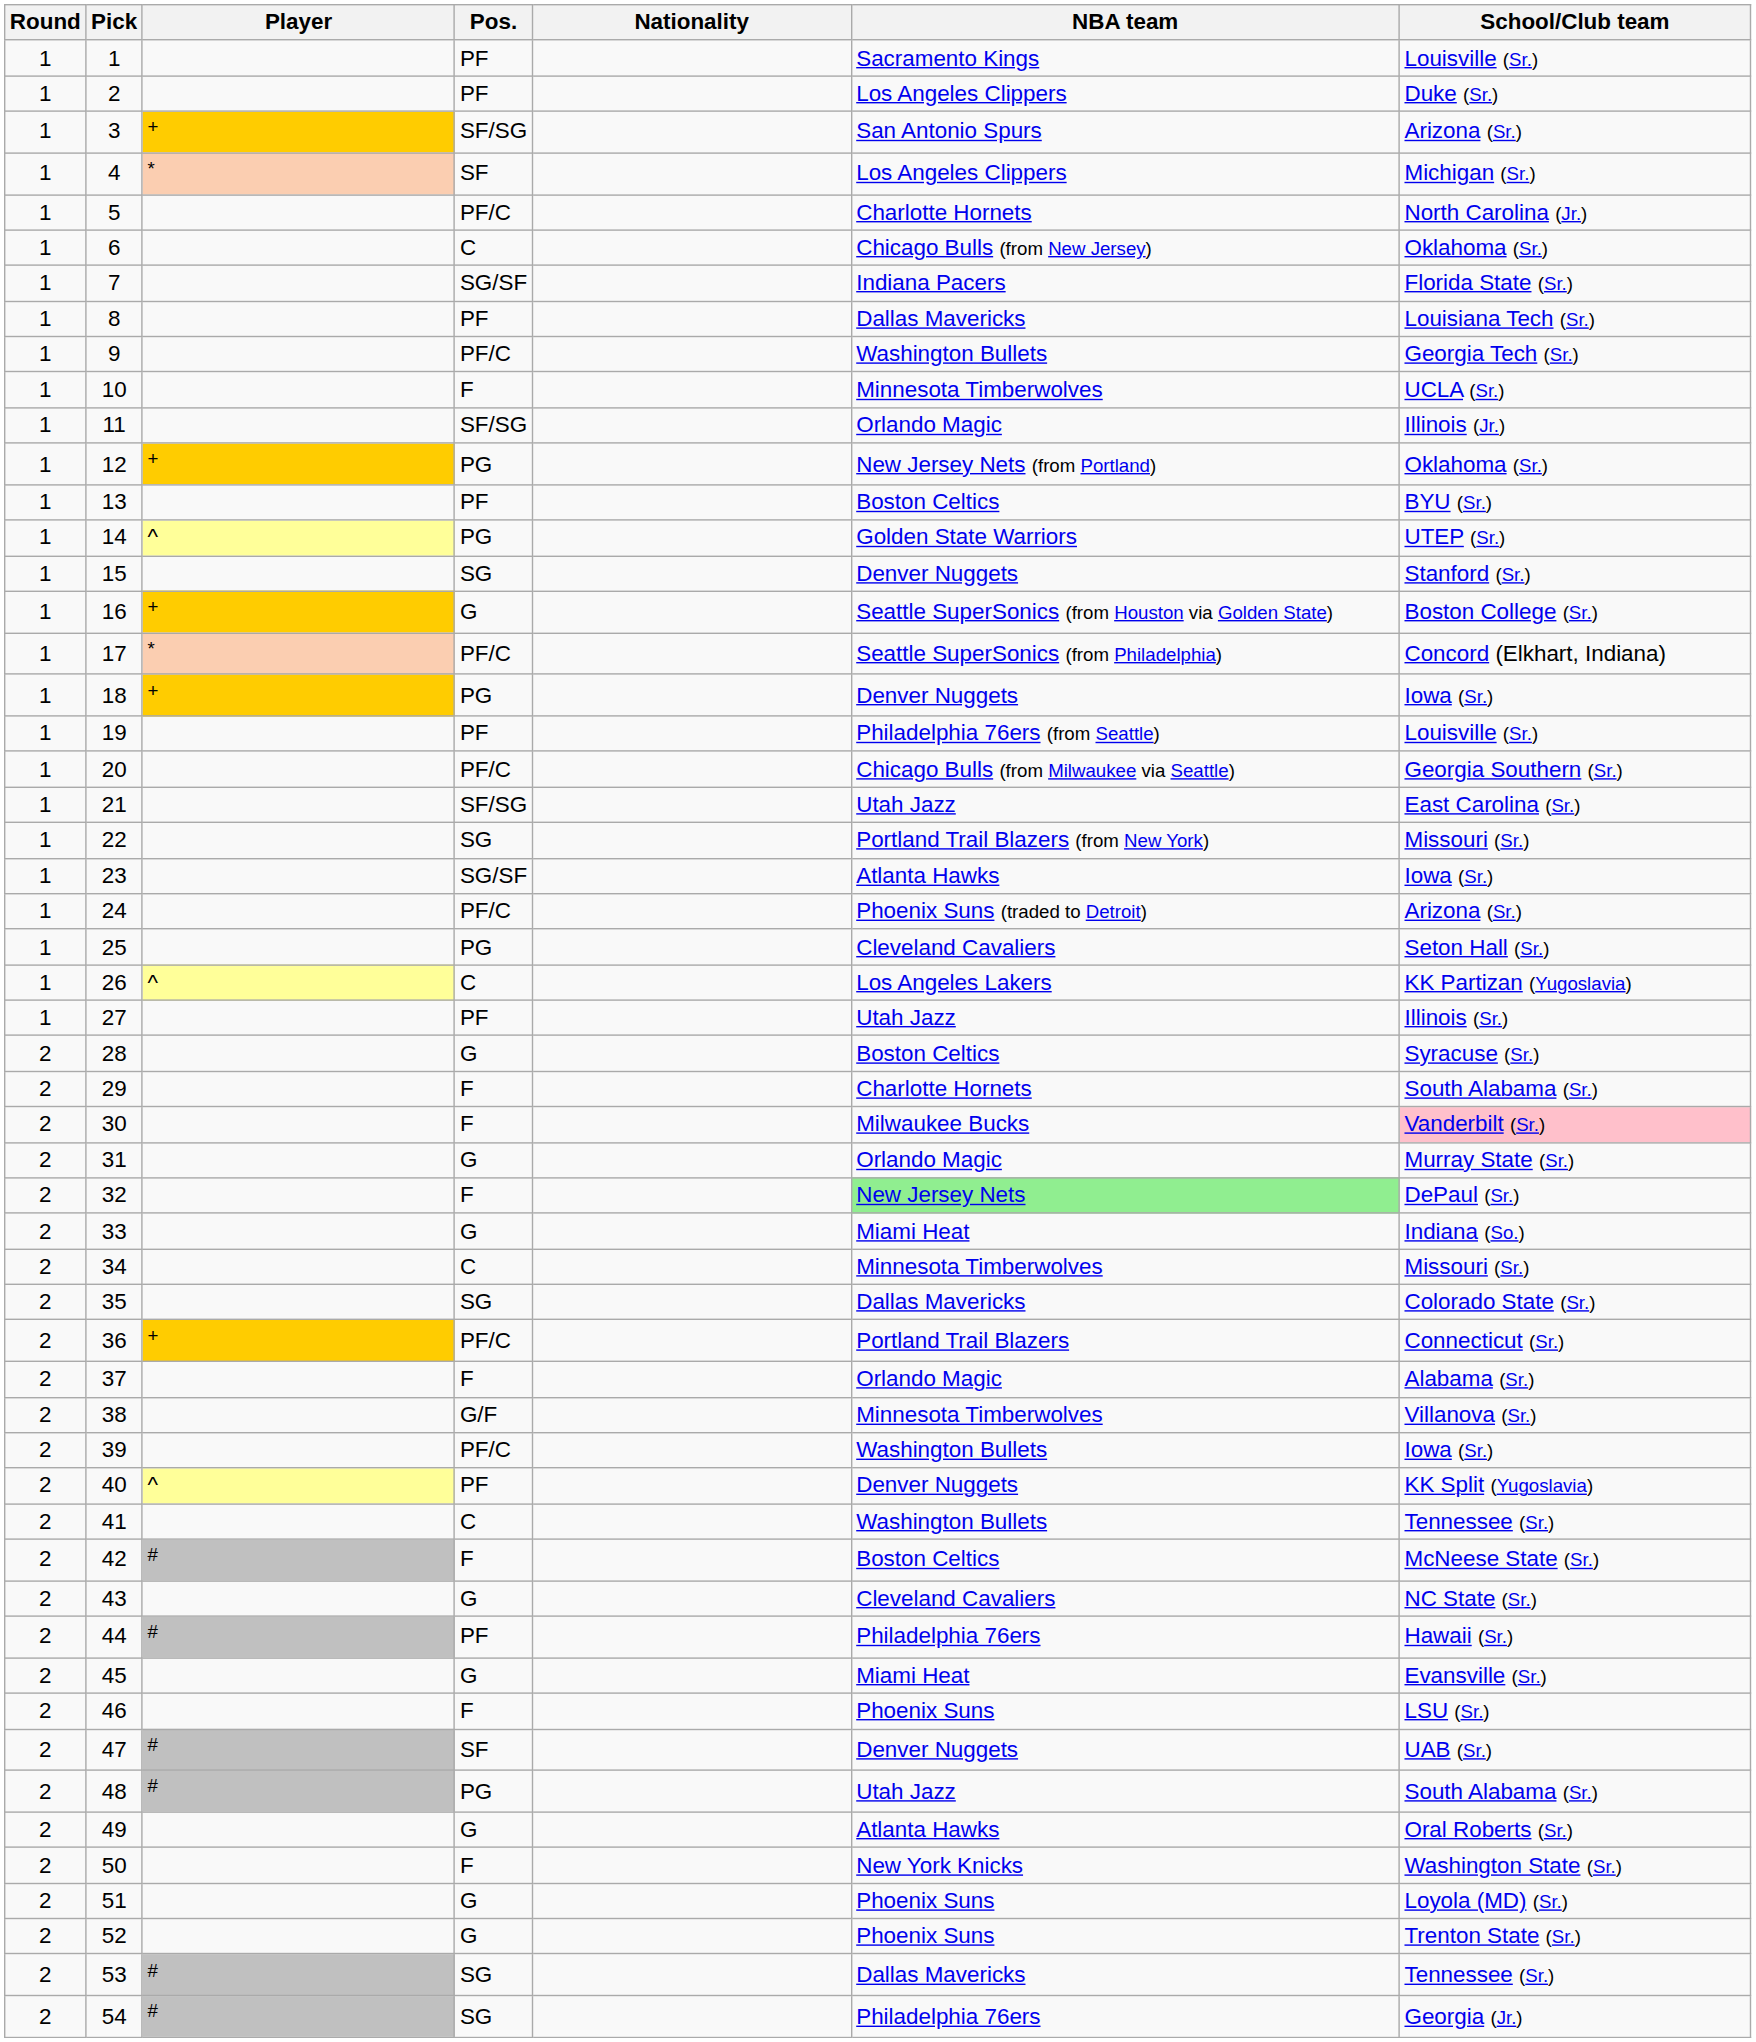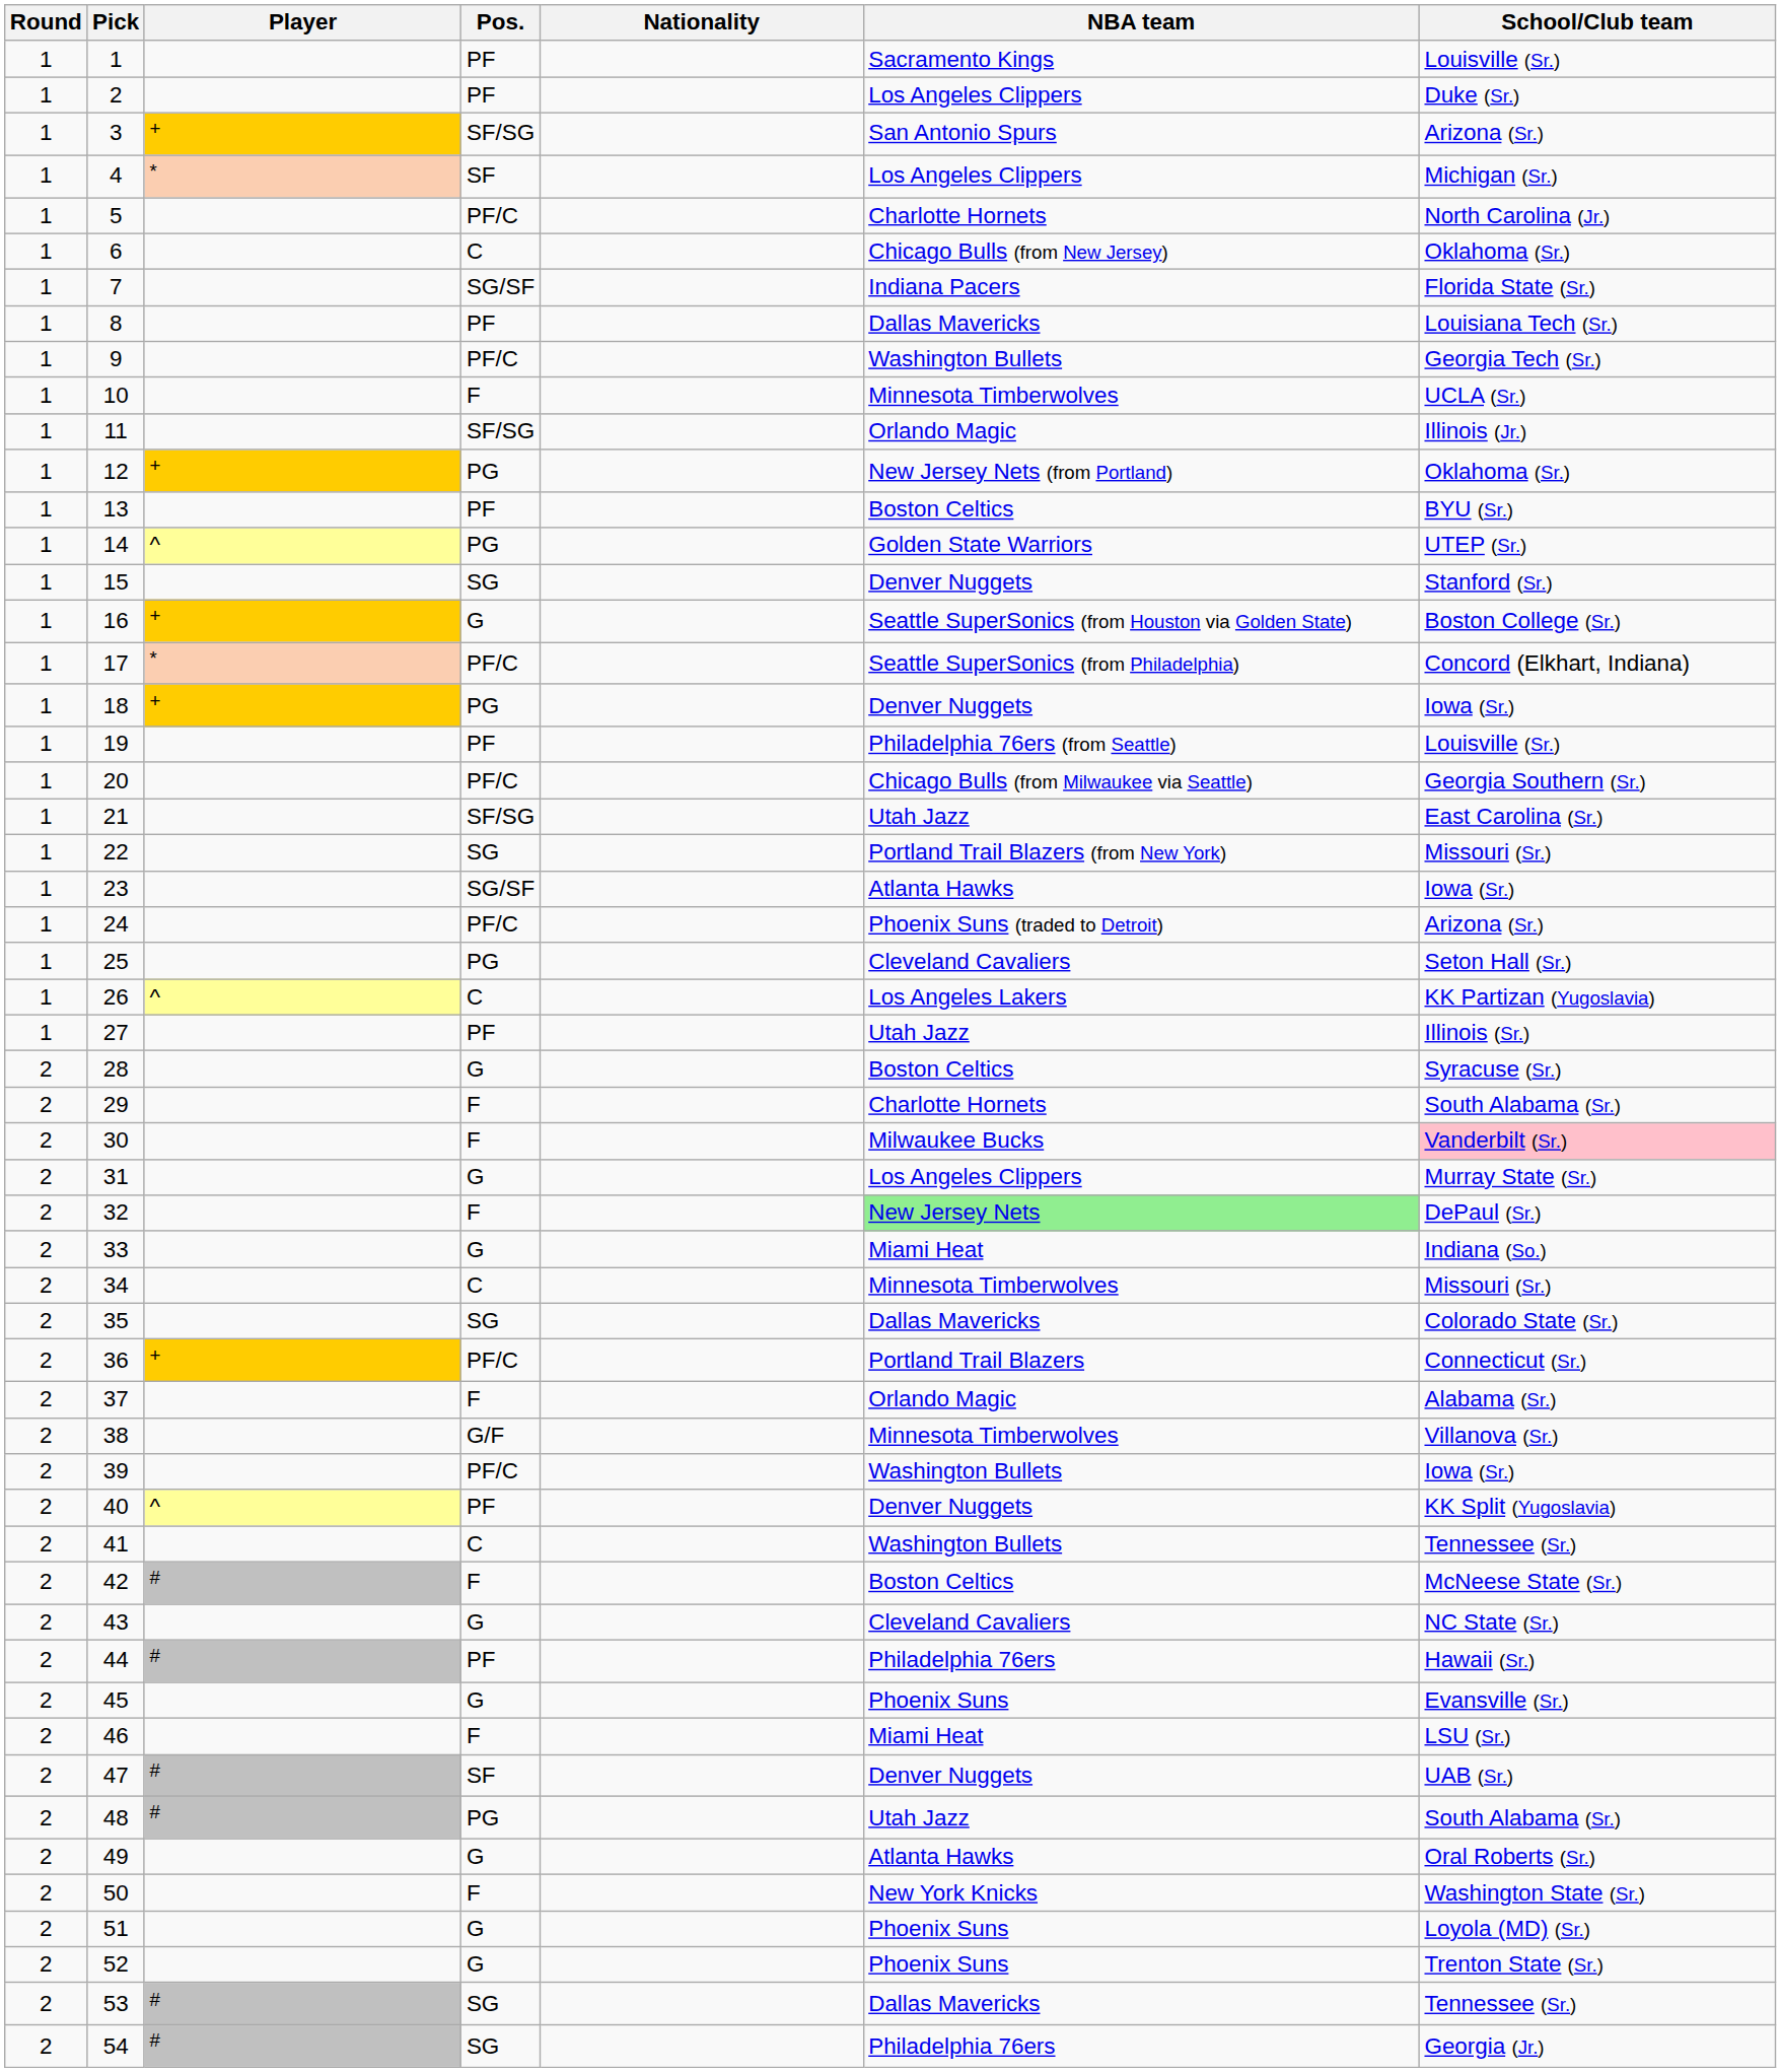31 | NBA team: Orlando Magic -> Los Angeles Clippers
45 | NBA team: Miami Heat -> Phoenix Suns
46 | NBA team: Phoenix Suns -> Miami Heat
